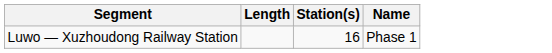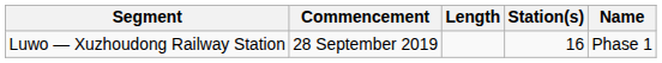+ column: Commencement | 28 September 2019
